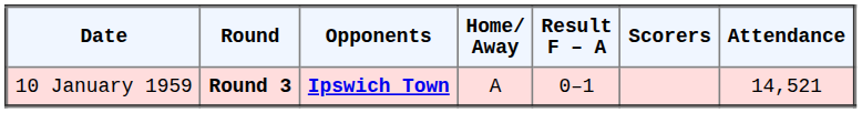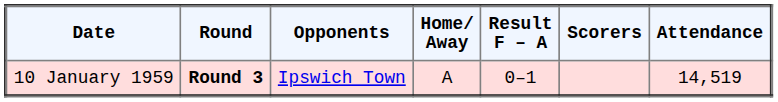10 January 1959 | Opponents: bold -> normal
10 January 1959 | Attendance: 14,521 -> 14,519
